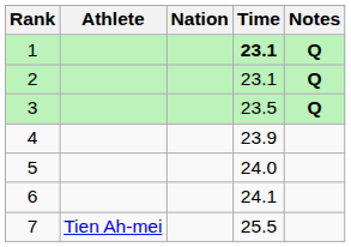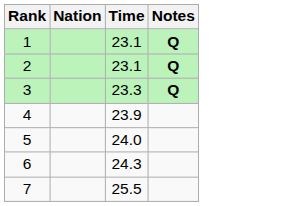- column: Athlete | Tien Ah-mei
1 | Time: bold -> normal
3 | Time: 23.5 -> 23.3
6 | Time: 24.1 -> 24.3
